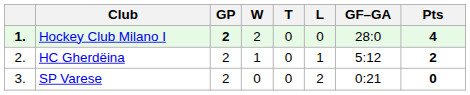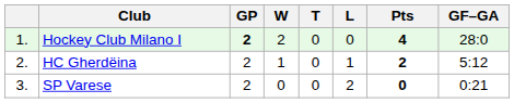columns swapped: GF–GA <-> Pts
Hockey Club Milano I | column 1: bold -> normal
